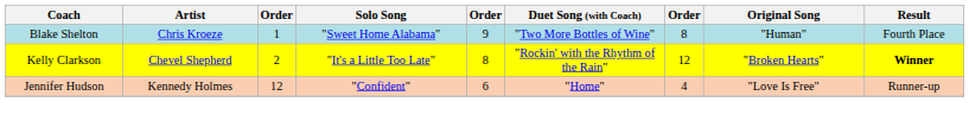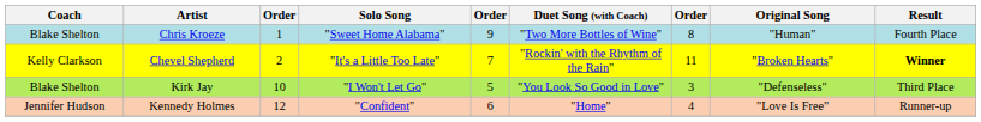Chevel Shepherd | column 5: 8 -> 7
Chevel Shepherd | column 7: 12 -> 11
+ row: Blake Shelton | Kirk Jay | 10 | "I Won't Let Go" | 5 | "You Look So Good in Love" | 3 | "Defenseless" | Third Place
